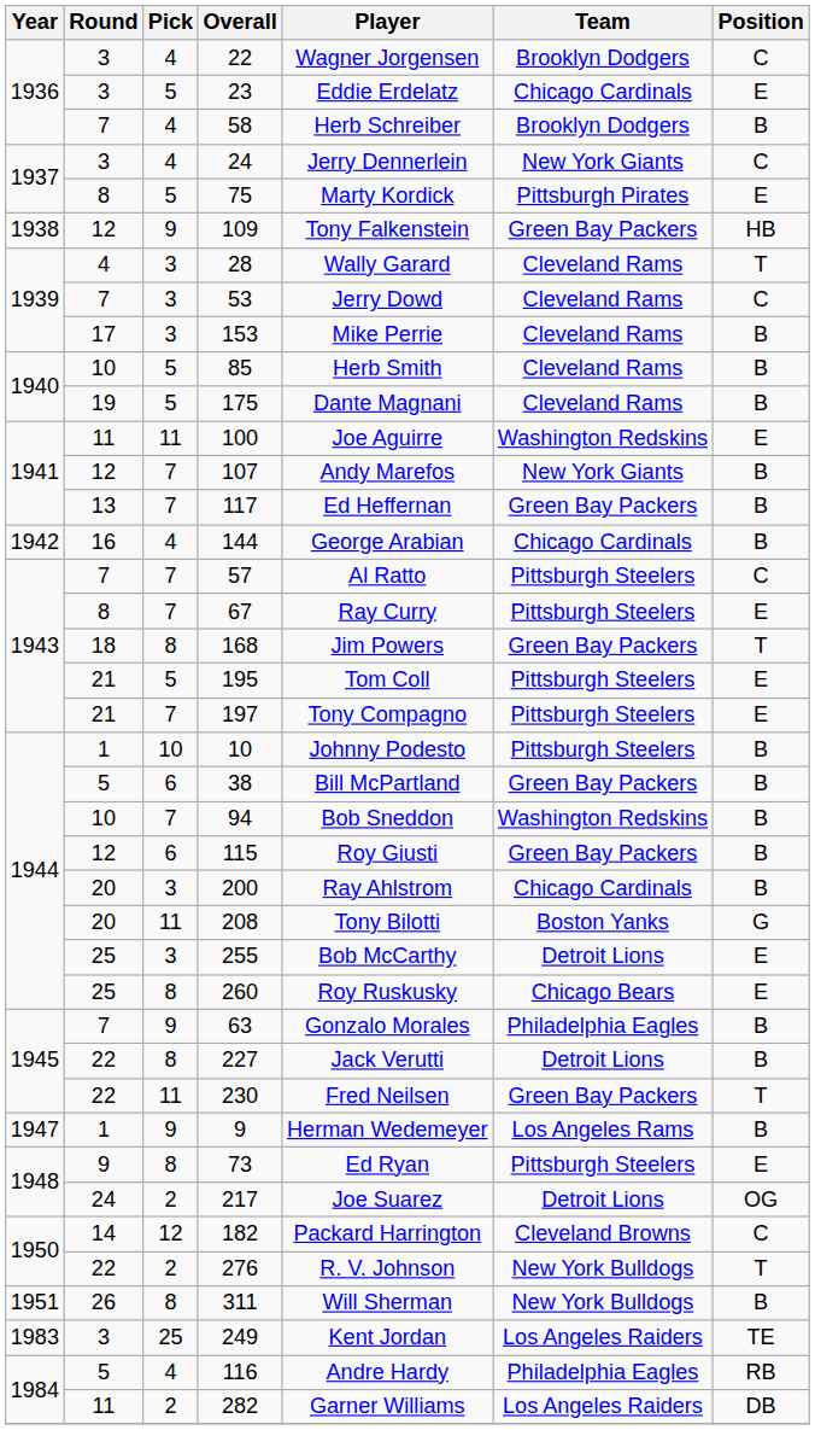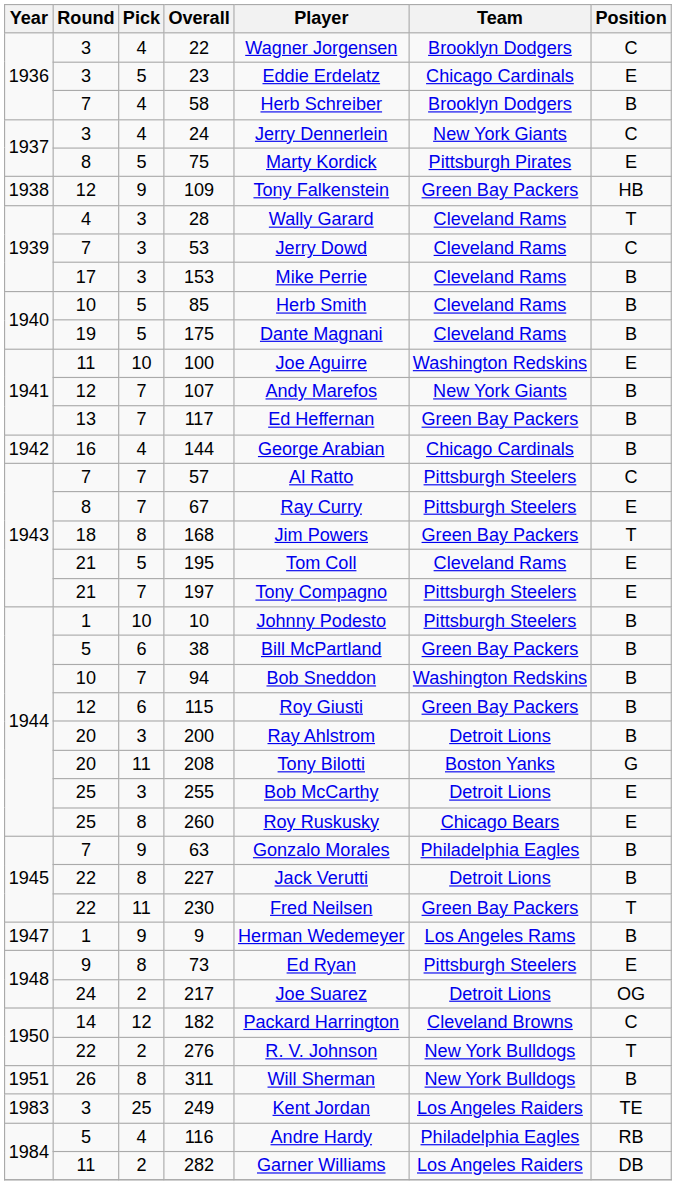100 | Pick: 11 -> 10
195 | Team: Pittsburgh Steelers -> Cleveland Rams
200 | Team: Chicago Cardinals -> Detroit Lions
